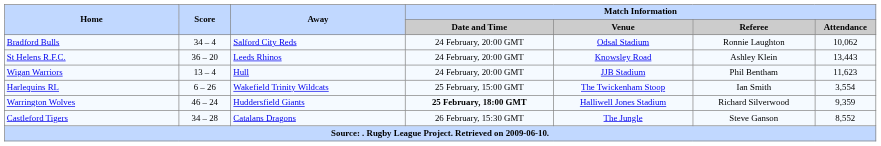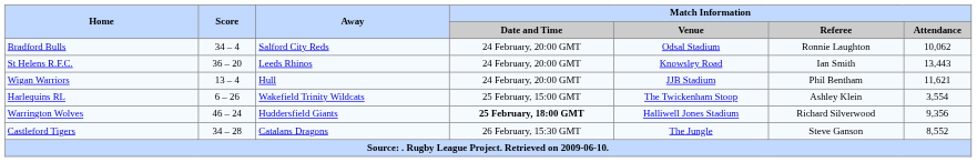St Helens R.F.C. | Match Information / Referee: Ashley Klein -> Ian Smith
Wigan Warriors | Match Information / Attendance: 11,623 -> 11,621
Harlequins RL | Match Information / Referee: Ian Smith -> Ashley Klein
Warrington Wolves | Match Information / Attendance: 9,359 -> 9,356
